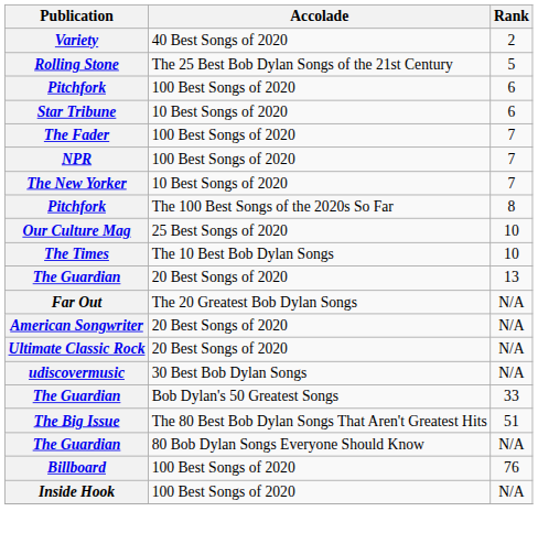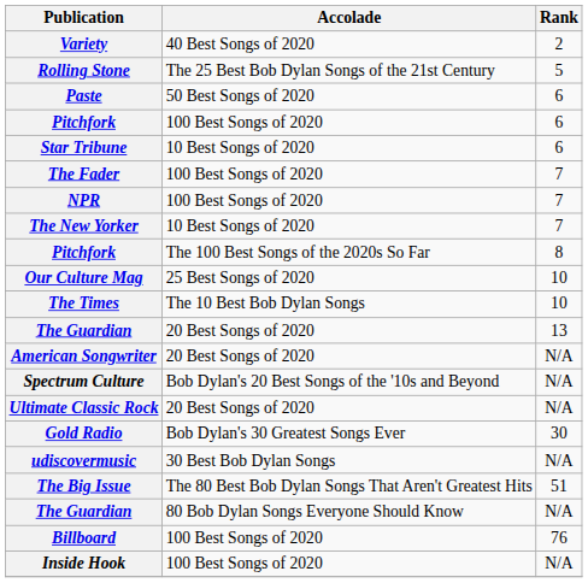+ row: Paste | 50 Best Songs of 2020 | 6
- row: Far Out | The 20 Greatest Bob Dylan Songs | N/A
+ row: Spectrum Culture | Bob Dylan's 20 Best Songs of the '10s and Beyond | N/A
+ row: Gold Radio | Bob Dylan's 30 Greatest Songs Ever | 30
- row: The Guardian | Bob Dylan's 50 Greatest Songs | 33
